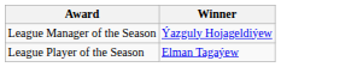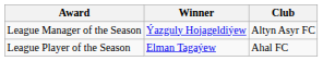+ column: Club | Altyn Asyr FC | Ahal FC
